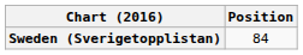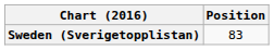Sweden (Sverigetopplistan) | Position: 84 -> 83
